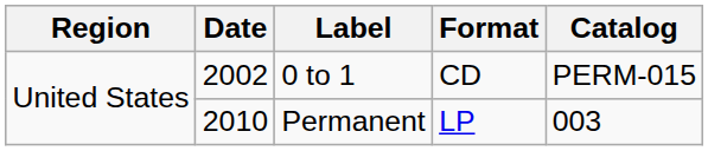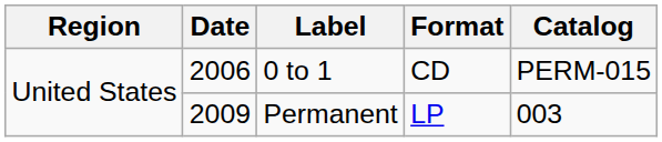0 to 1 | Date: 2002 -> 2006
Permanent | Date: 2010 -> 2009
